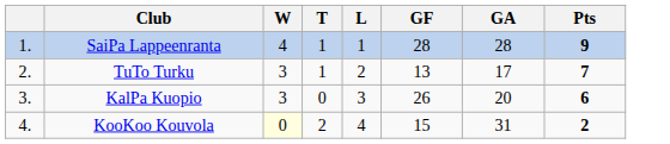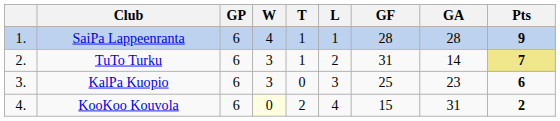+ column: GP | 6 | 6 | 6 | 6
TuTo Turku | GF: 13 -> 31
TuTo Turku | GA: 17 -> 14
TuTo Turku | Pts: no background -> khaki background
KalPa Kuopio | GF: 26 -> 25
KalPa Kuopio | GA: 20 -> 23
